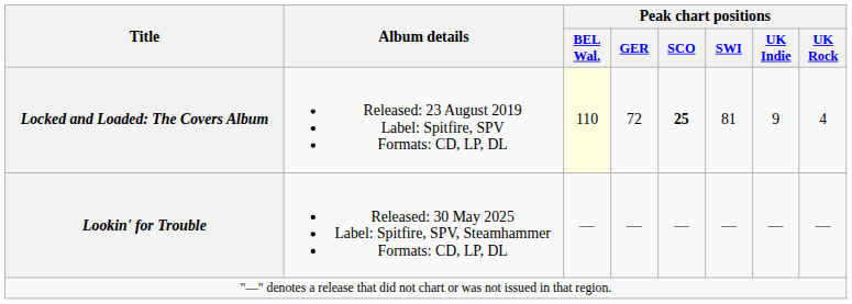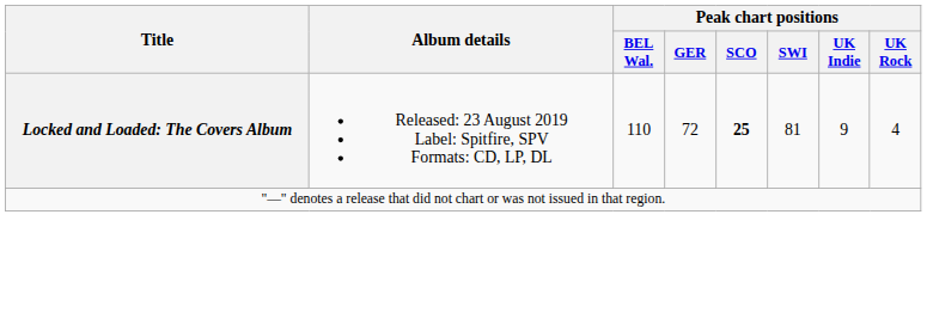Locked and Loaded: The Covers Album | Peak chart positions / BEL Wal.: lightyellow background -> no background
- row: Lookin' for Trouble | Released: 30 May 2025 Label: Spitfire, SPV, Steamhammer Formats: CD, LP, DL | — | — | — | — | — | —
